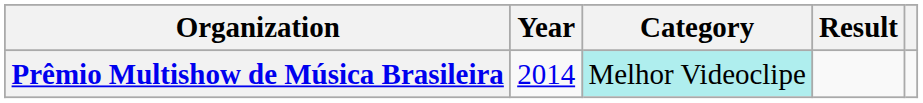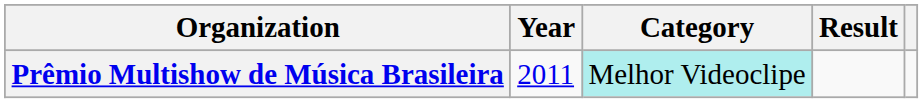Prêmio Multishow de Música Brasileira | Year: 2014 -> 2011
